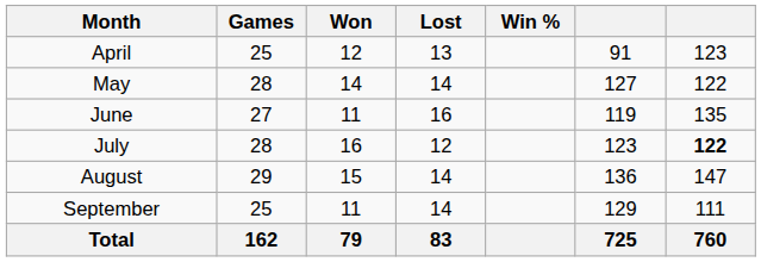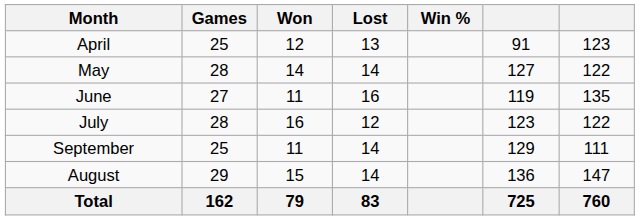July | column 7: bold -> normal
rows swapped: August <-> September
